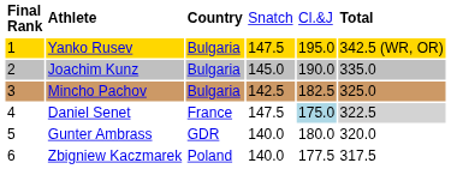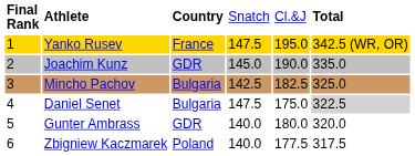Yanko Rusev | column 3: Bulgaria -> France
Joachim Kunz | column 3: Bulgaria -> GDR
Daniel Senet | column 3: France -> Bulgaria
Daniel Senet | column 5: lightblue background -> no background
